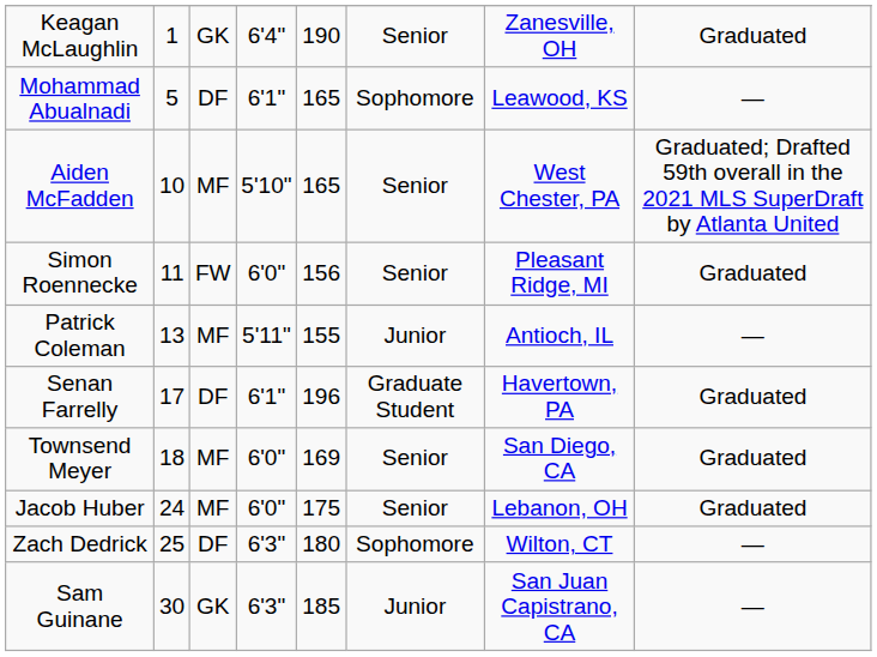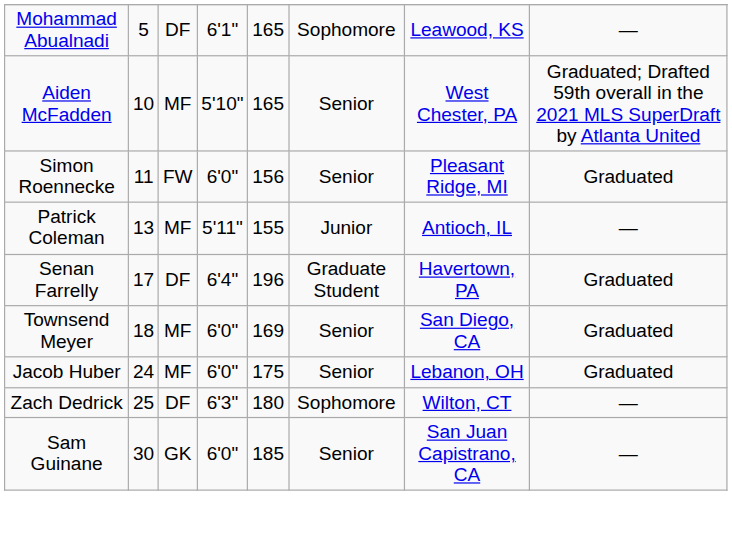- row: Keagan McLaughlin | 1 | GK | 6'4" | 190 | Senior | Zanesville, OH | Graduated
Senan Farrelly | column 4: 6'1" -> 6'4"
Sam Guinane | column 4: 6'3" -> 6'0"
Sam Guinane | column 6: Junior -> Senior
